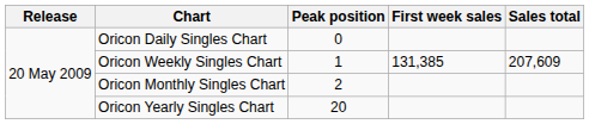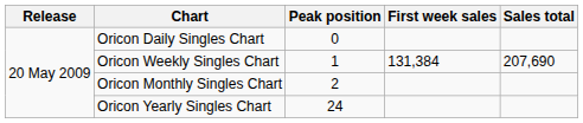Oricon Weekly Singles Chart | First week sales: 131,385 -> 131,384
Oricon Weekly Singles Chart | Sales total: 207,609 -> 207,690
Oricon Yearly Singles Chart | Peak position: 20 -> 24
